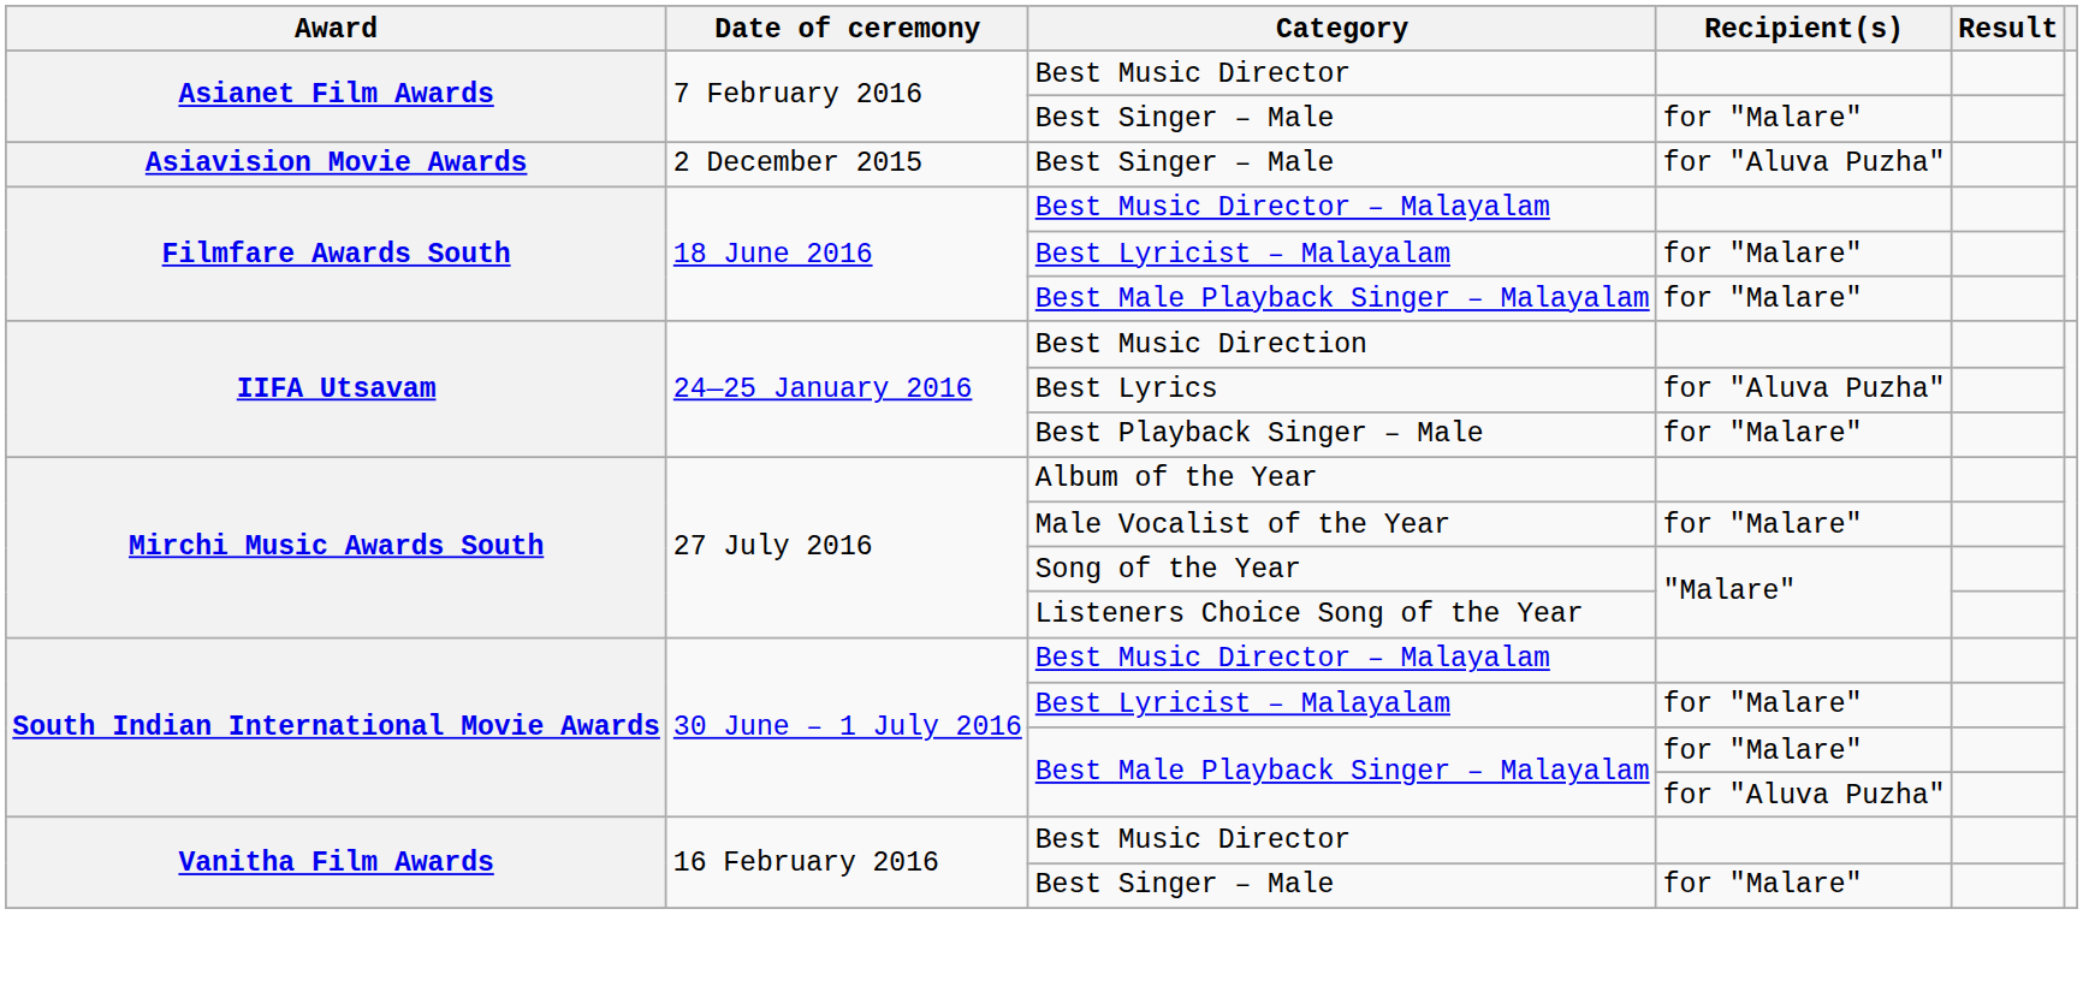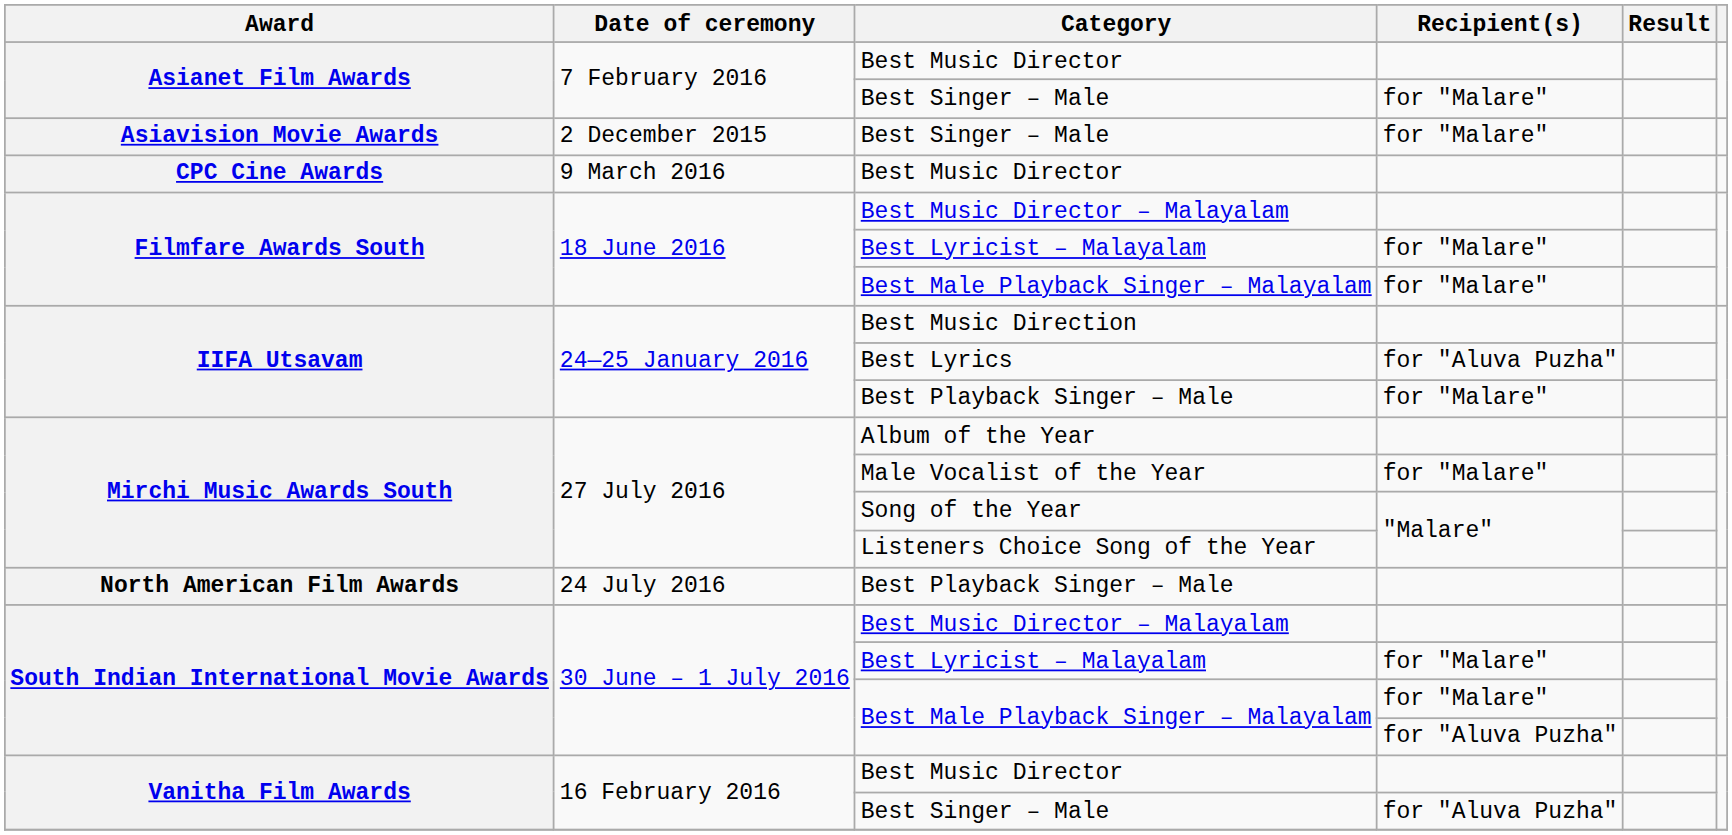Asiavision Movie Awards / Best Singer – Male | Recipient(s): for "Aluva Puzha" -> for "Malare"
+ row: CPC Cine Awards | 9 March 2016 | Best Music Director
+ row: North American Film Awards | 24 July 2016 | Best Playback Singer – Male
Vanitha Film Awards / Best Singer – Male | Recipient(s): for "Malare" -> for "Aluva Puzha"
